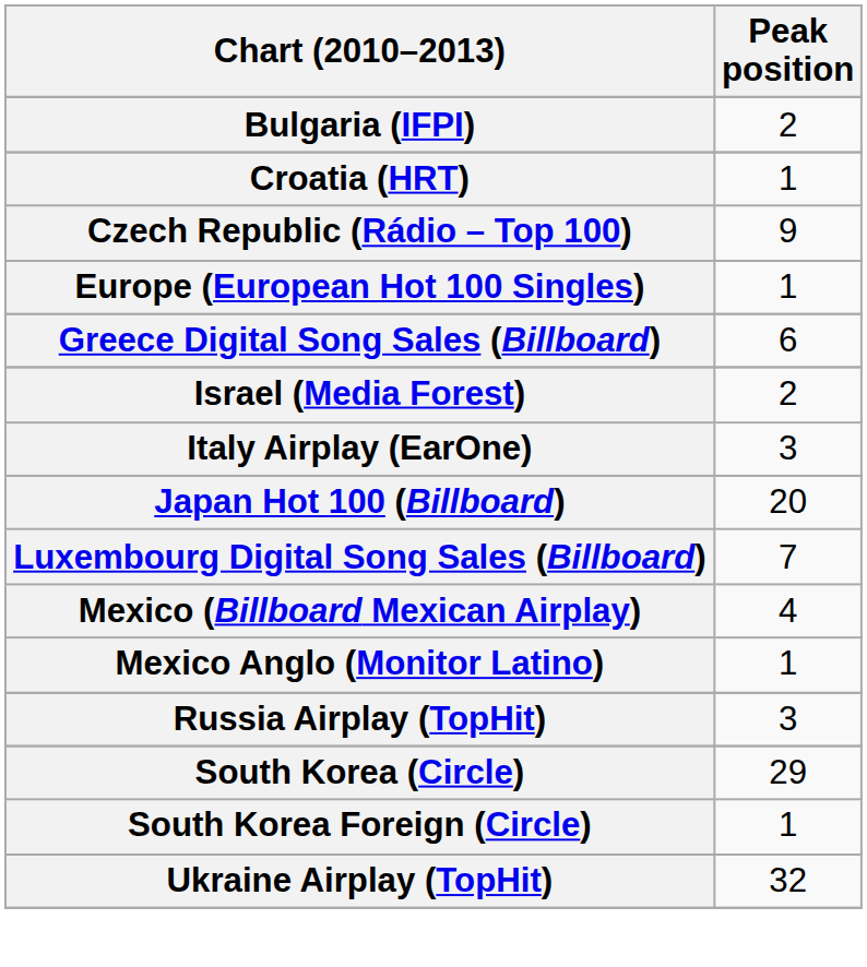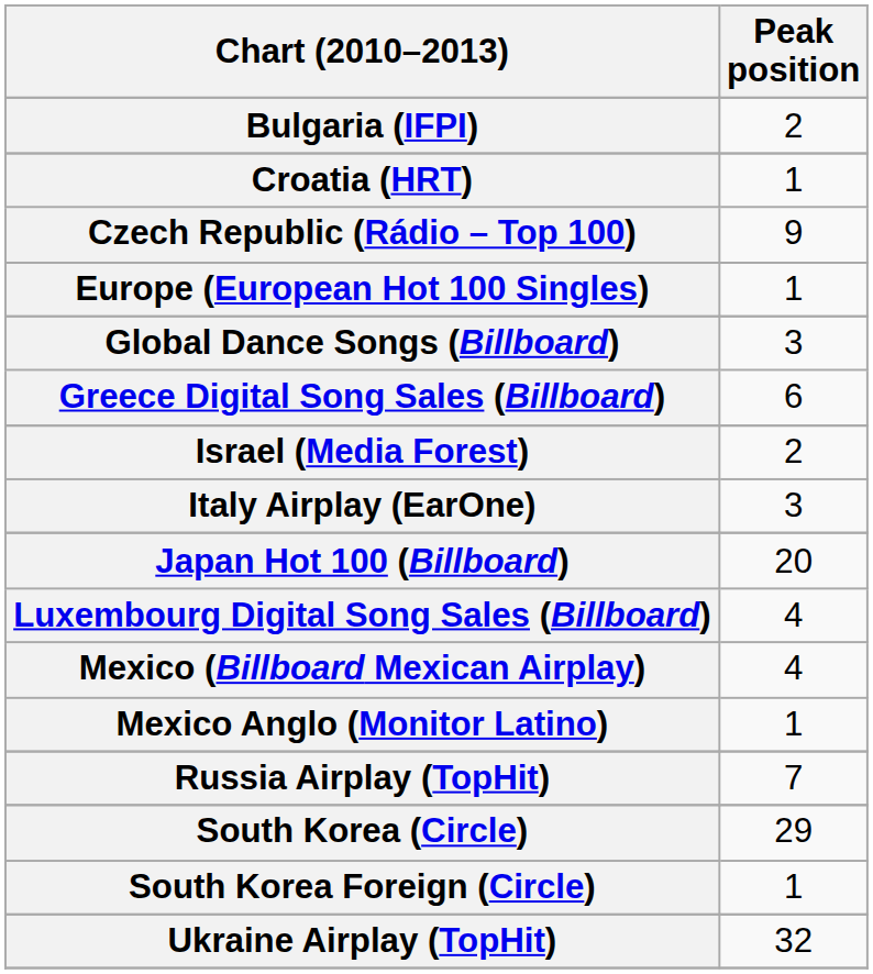+ row: Global Dance Songs (Billboard) | 3
Luxembourg Digital Song Sales (Billboard) | Peak position: 7 -> 4
Russia Airplay (TopHit) | Peak position: 3 -> 7
